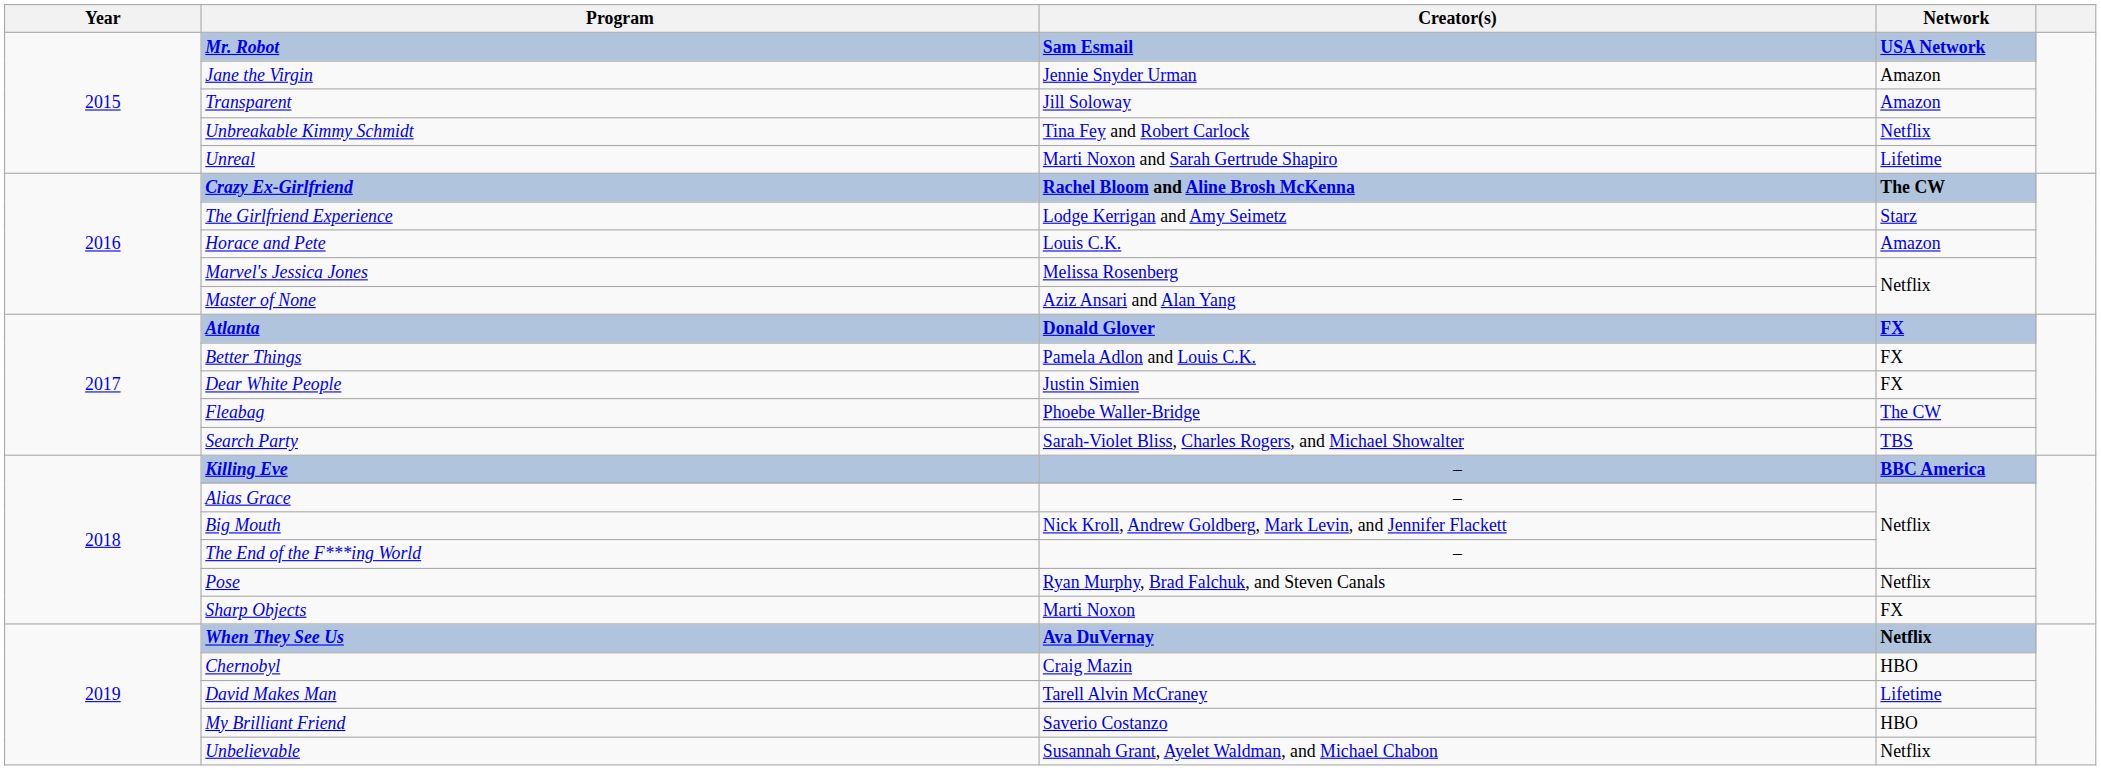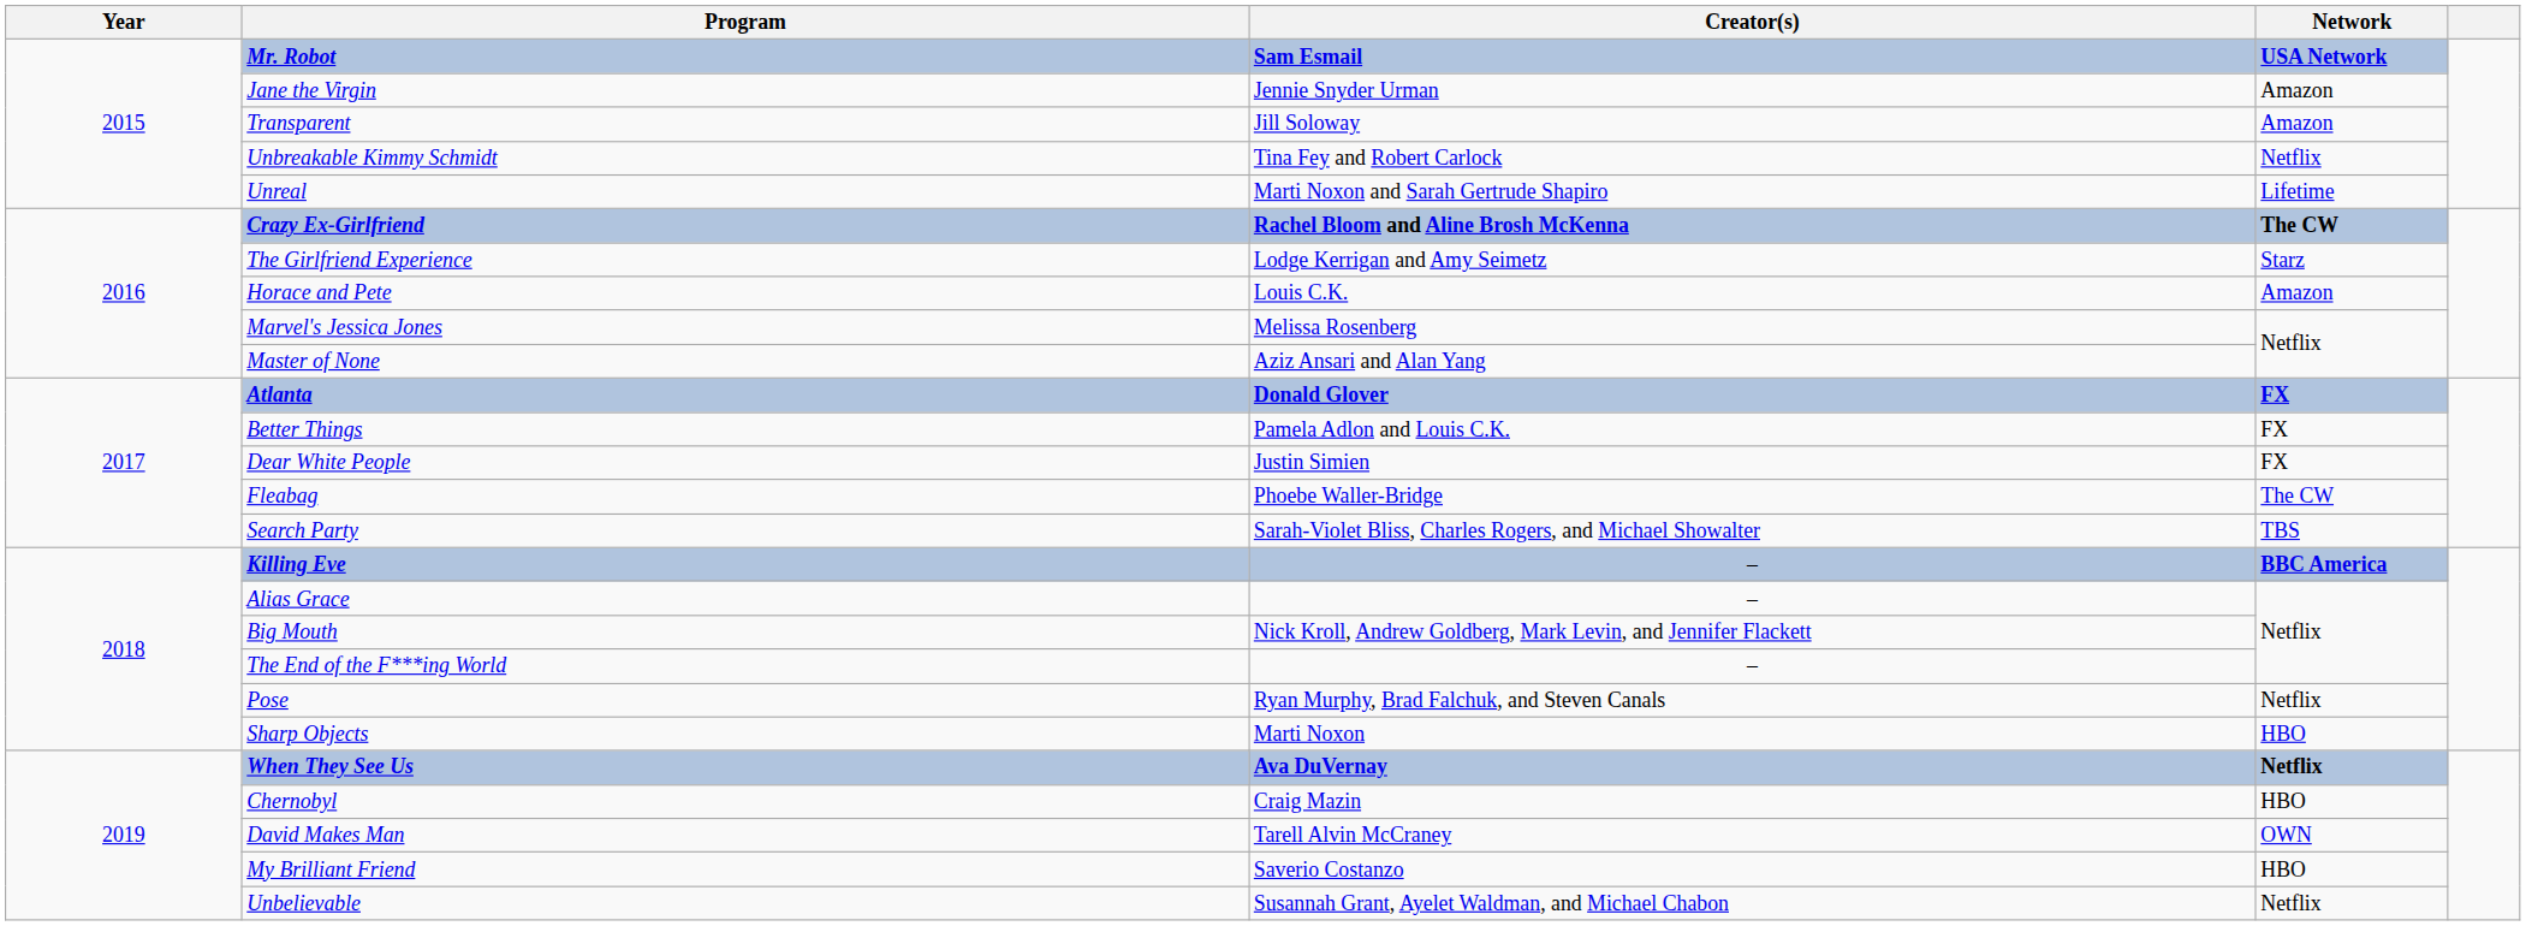Sharp Objects | Network: FX -> HBO
David Makes Man | Network: Lifetime -> OWN
